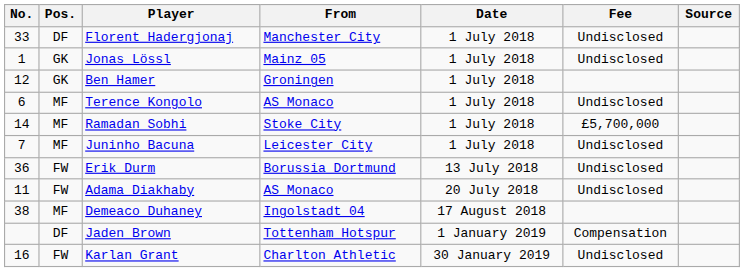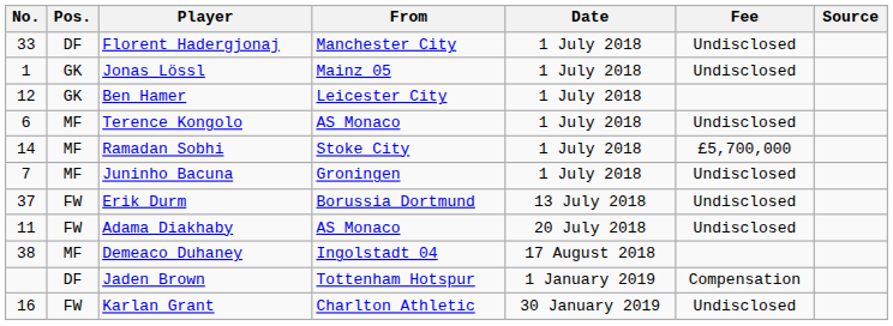Ben Hamer | From: Groningen -> Leicester City
Juninho Bacuna | From: Leicester City -> Groningen
Erik Durm | No.: 36 -> 37
